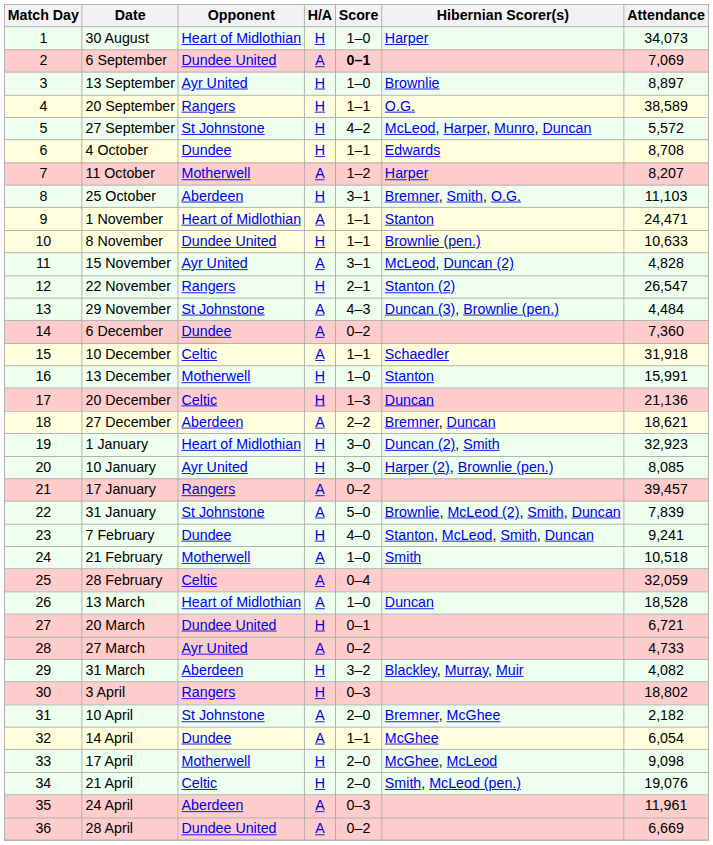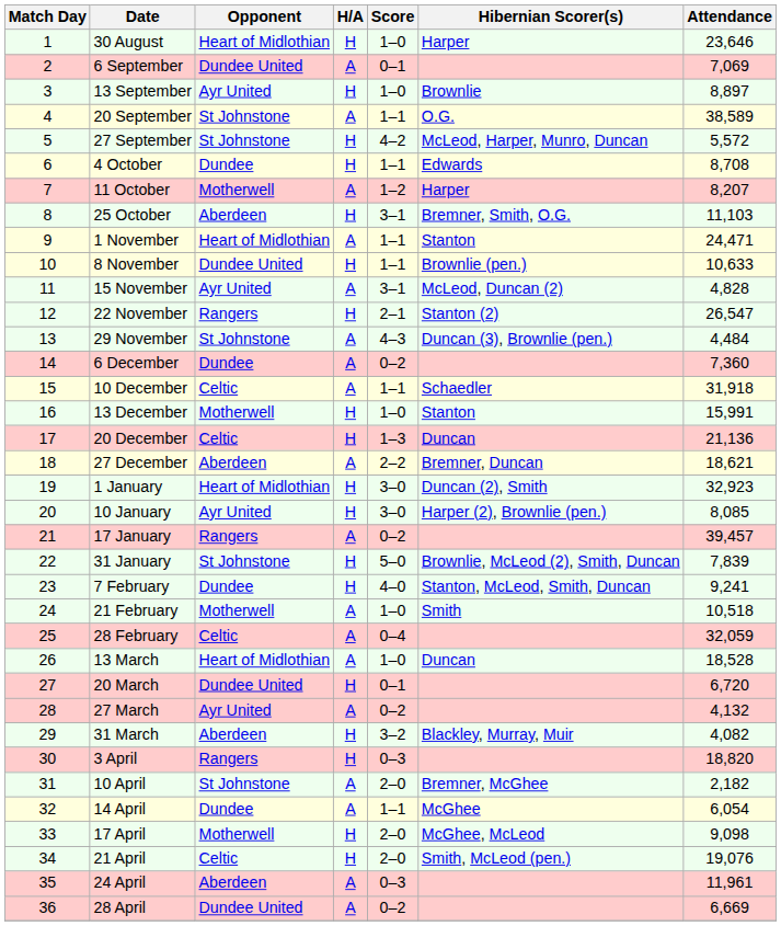30 August | Attendance: 34,073 -> 23,646
6 September | Score: bold -> normal
20 September | Opponent: Rangers -> St Johnstone
20 September | H/A: H -> A
31 January | H/A: A -> H
20 March | Attendance: 6,721 -> 6,720
27 March | Attendance: 4,733 -> 4,132
3 April | Attendance: 18,802 -> 18,820
